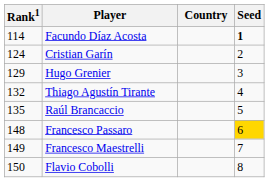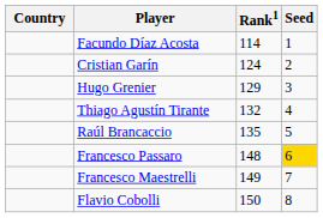columns swapped: Country <-> Rank1
Facundo Díaz Acosta | Seed: bold -> normal
